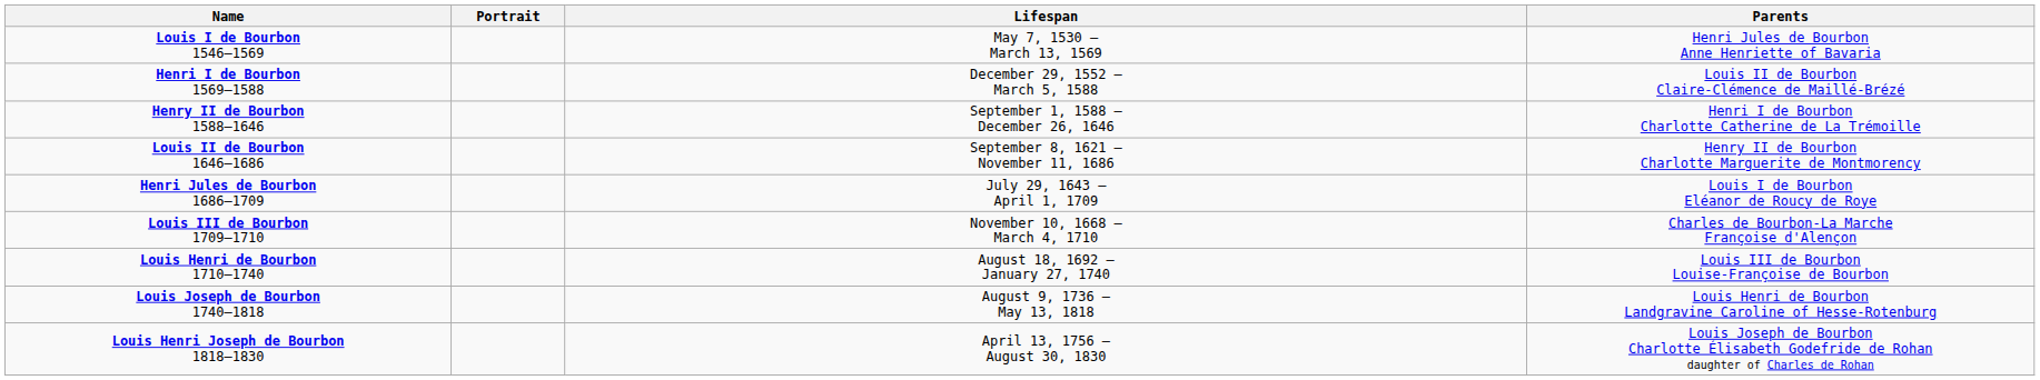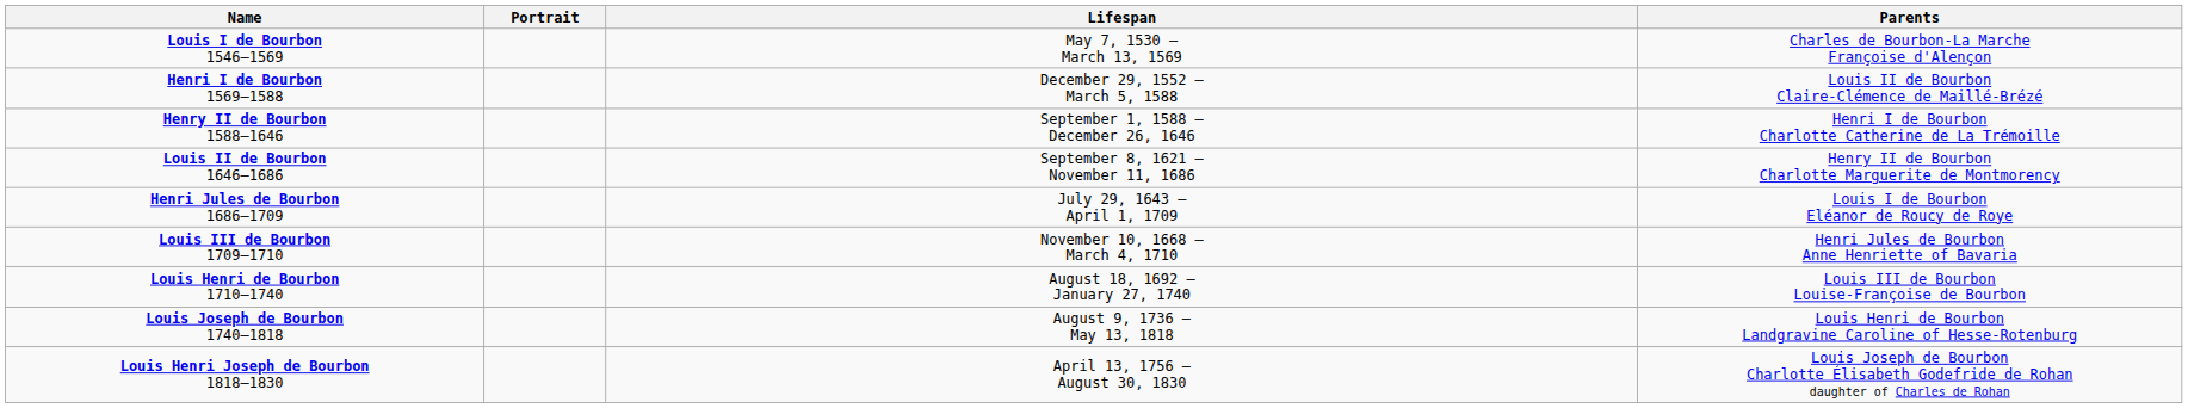Louis I de Bourbon 1546–1569 | Parents: Henri Jules de Bourbon Anne Henriette of Bavaria -> Charles de Bourbon-La Marche Françoise d'Alençon
Louis III de Bourbon 1709–1710 | Parents: Charles de Bourbon-La Marche Françoise d'Alençon -> Henri Jules de Bourbon Anne Henriette of Bavaria
